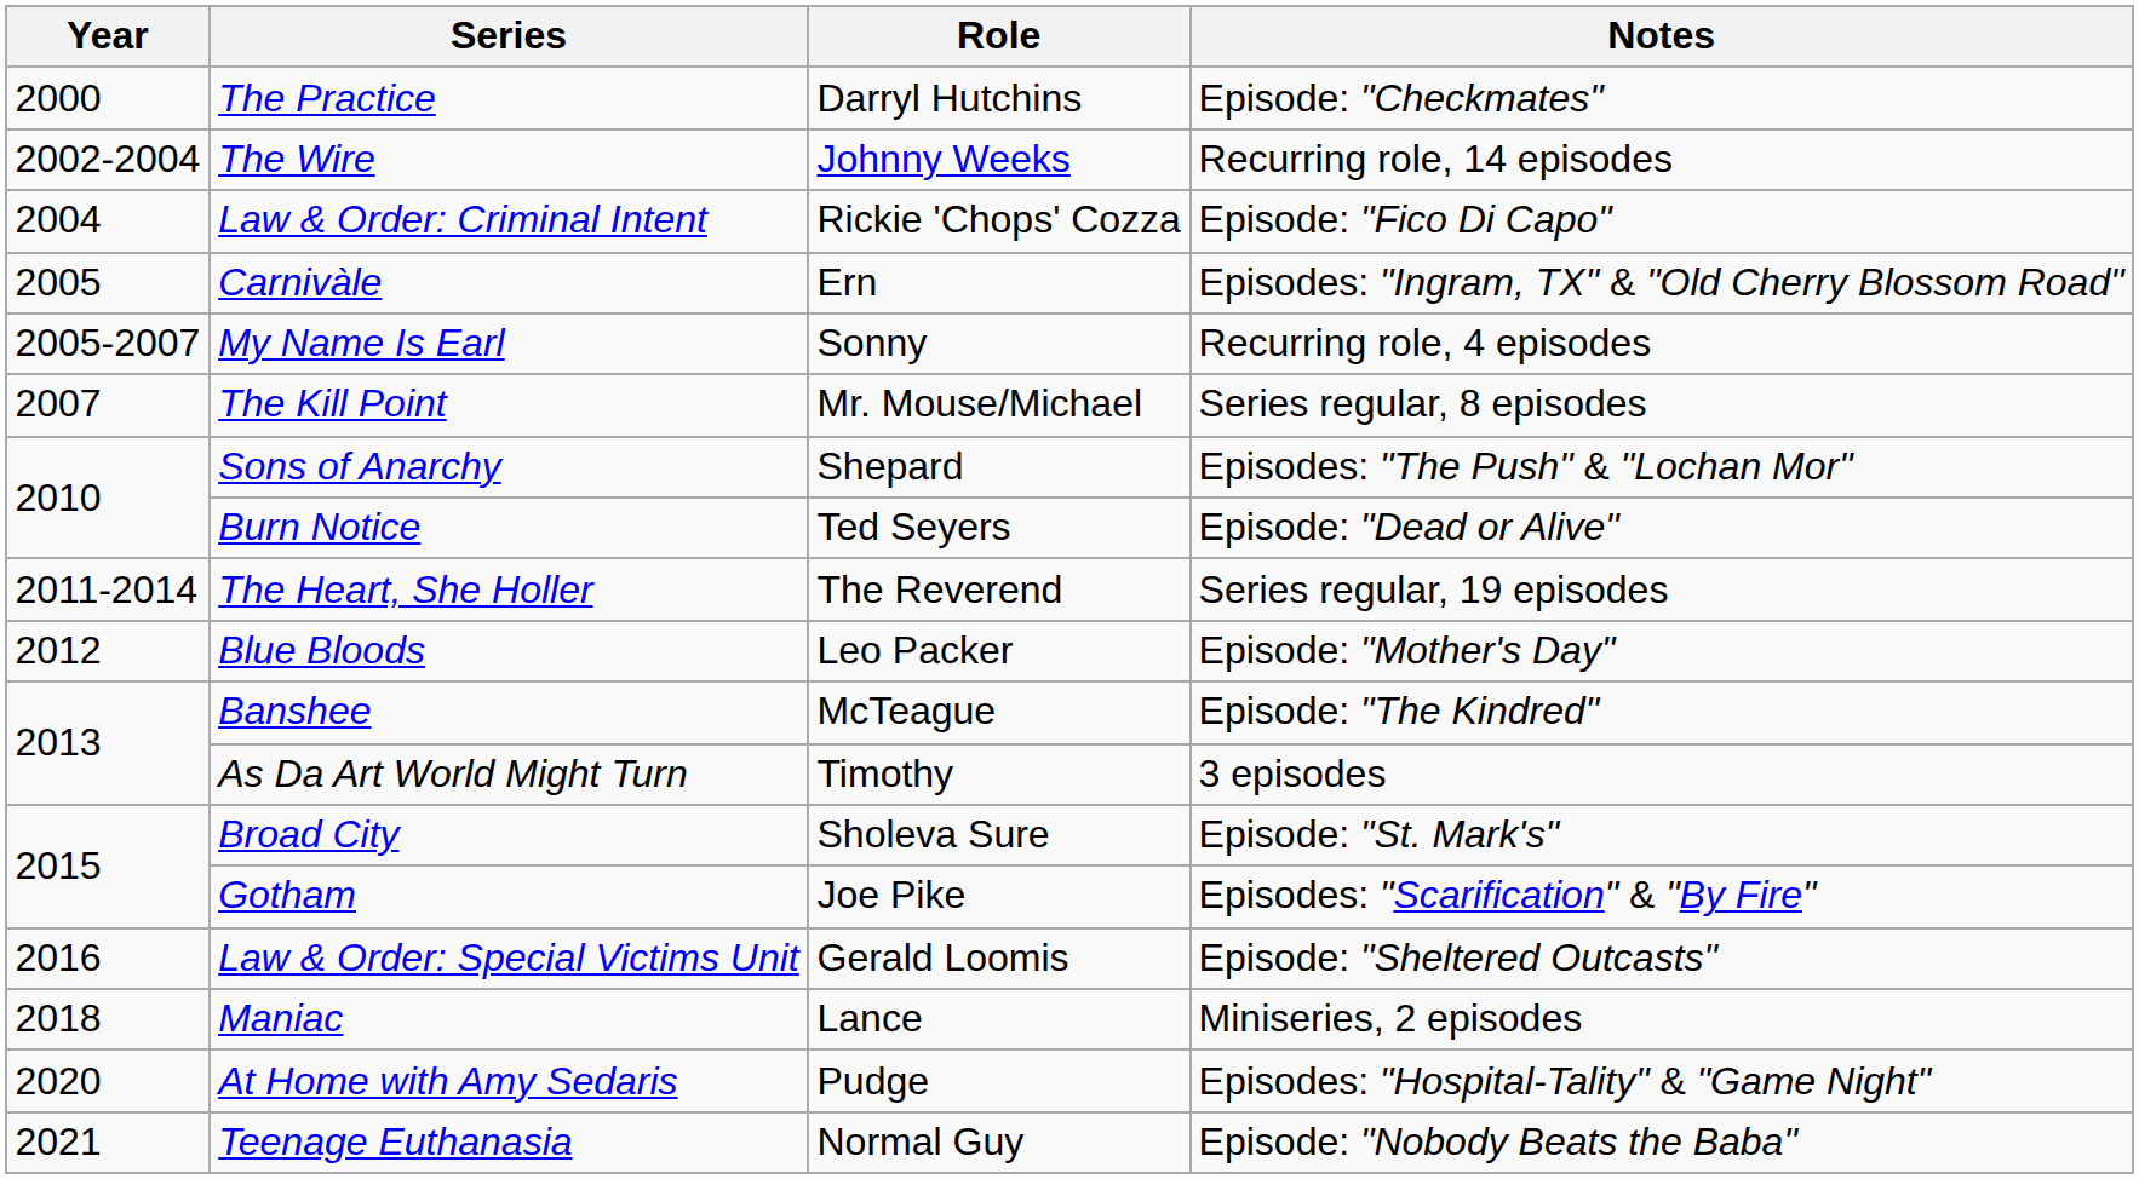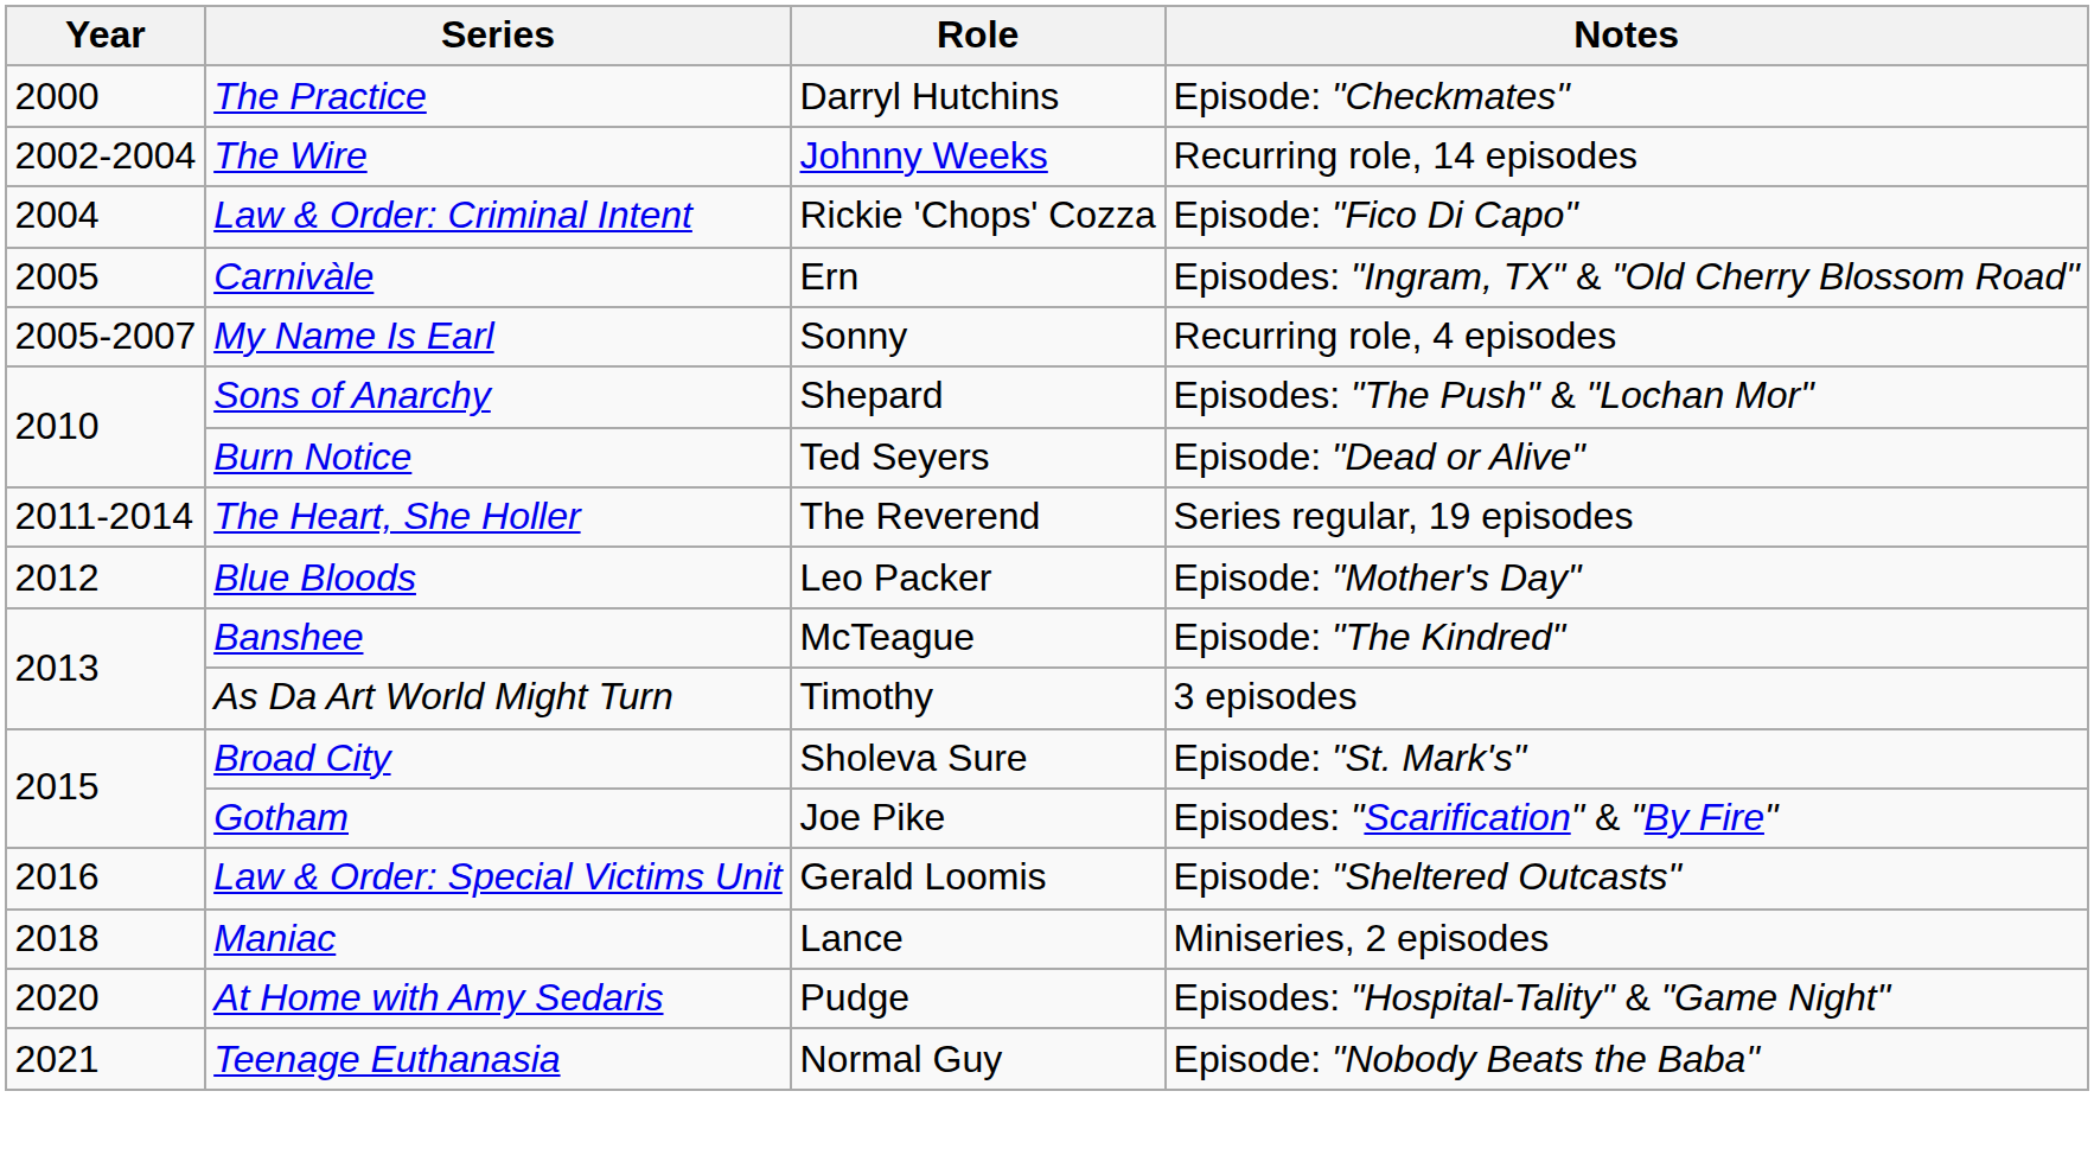- row: 2007 | The Kill Point | Mr. Mouse/Michael | Series regular, 8 episodes
